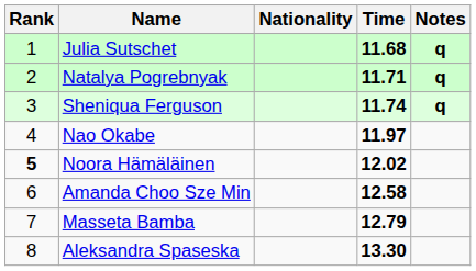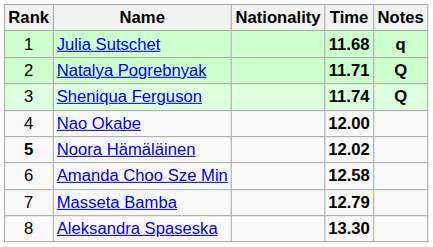Natalya Pogrebnyak | Notes: q -> Q
Sheniqua Ferguson | Notes: q -> Q
Nao Okabe | Time: 11.97 -> 12.00
